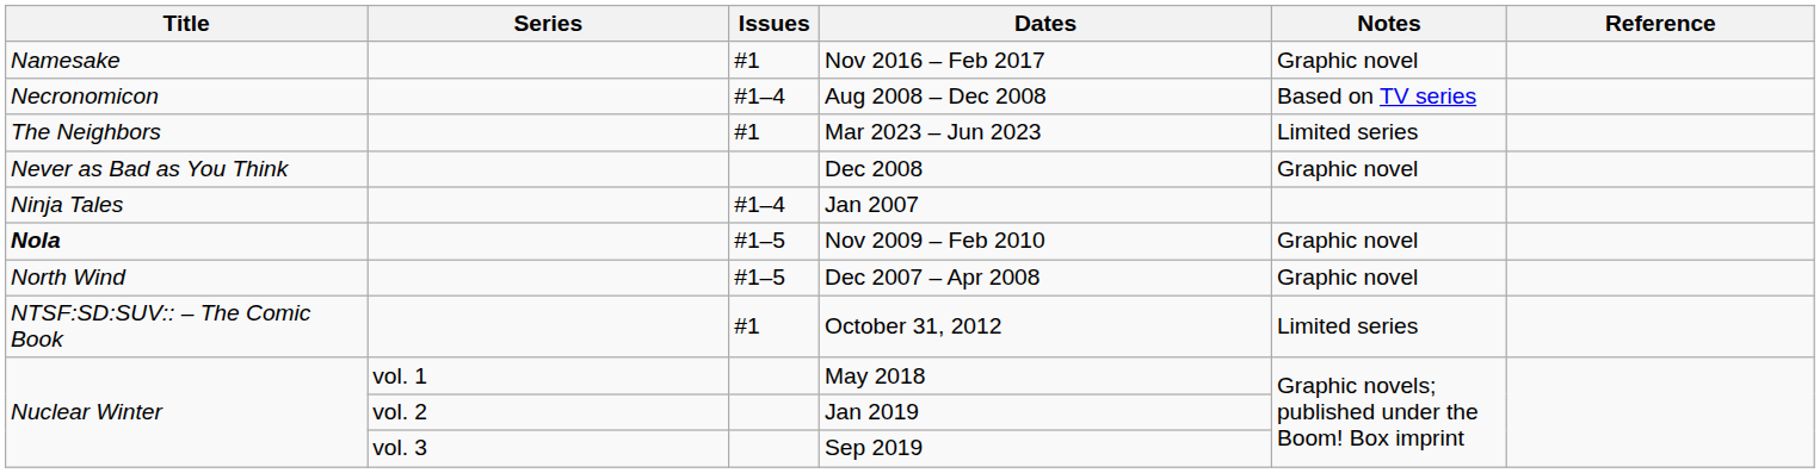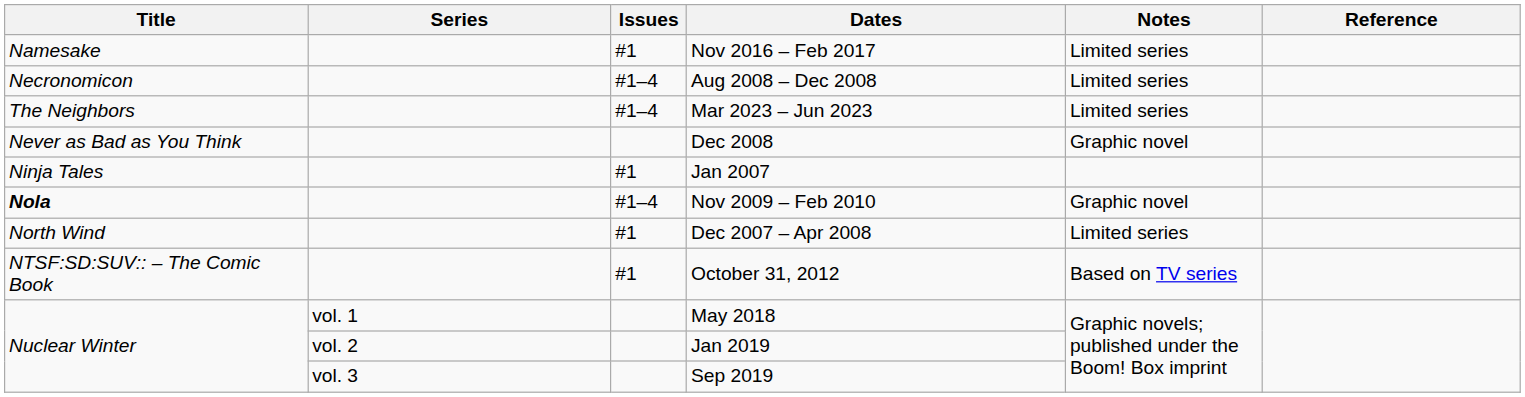Nov 2016 – Feb 2017 | Notes: Graphic novel -> Limited series
Aug 2008 – Dec 2008 | Notes: Based on TV series -> Limited series
Mar 2023 – Jun 2023 | Issues: #1 -> #1–4
Jan 2007 | Issues: #1–4 -> #1
Nov 2009 – Feb 2010 | Issues: #1–5 -> #1–4
Dec 2007 – Apr 2008 | Issues: #1–5 -> #1
Dec 2007 – Apr 2008 | Notes: Graphic novel -> Limited series
October 31, 2012 | Notes: Limited series -> Based on TV series
